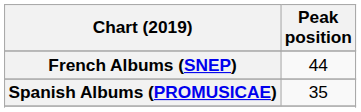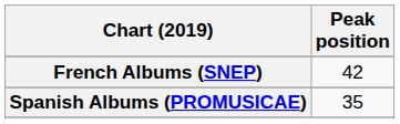French Albums (SNEP) | Peak position: 44 -> 42
